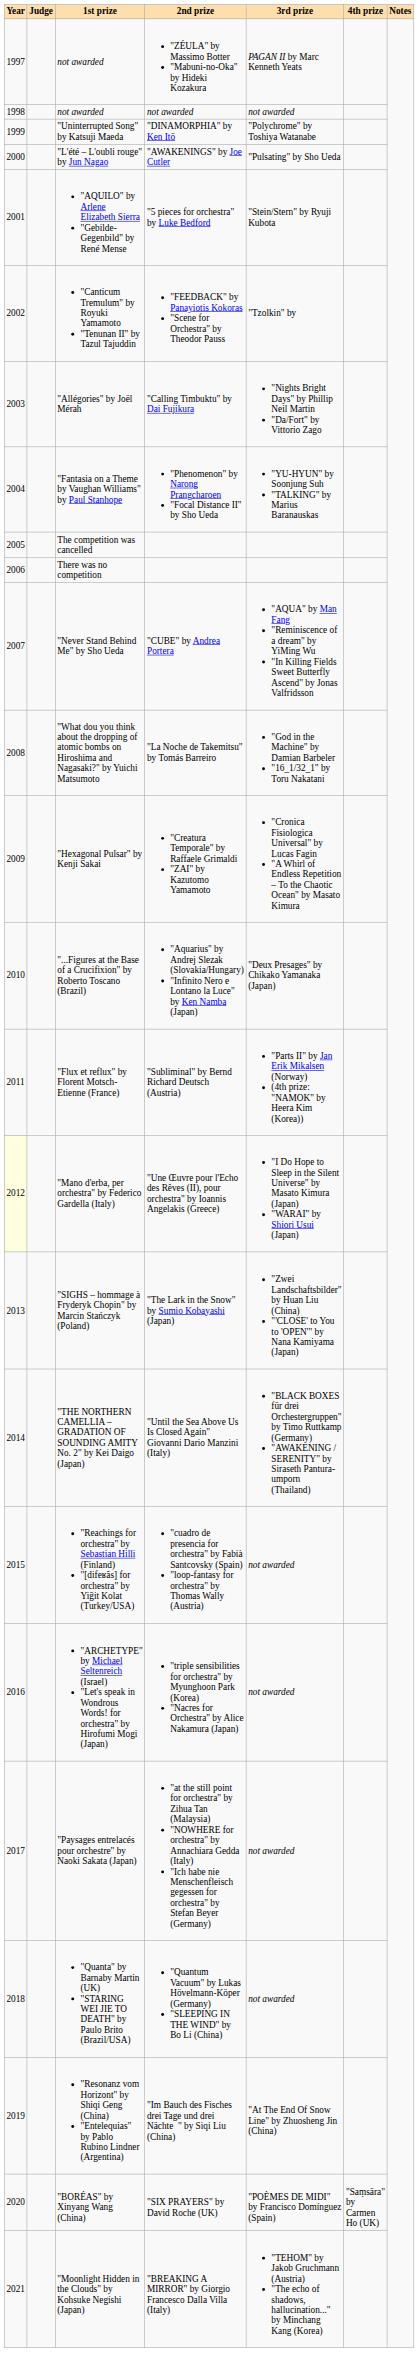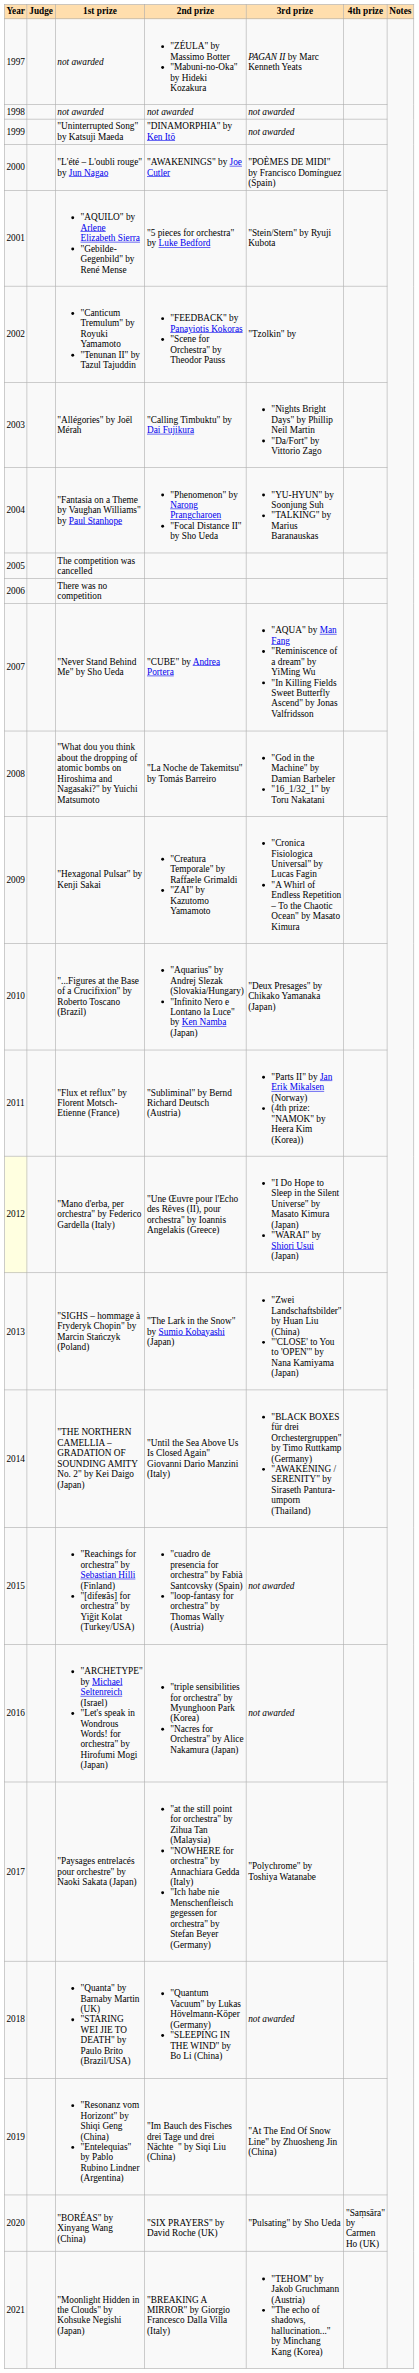"Uninterrupted Song" by Katsuji Maeda | 3rd prize: "Polychrome" by Toshiya Watanabe -> not awarded
"L'été – L'oubli rouge" by Jun Nagao | 3rd prize: "Pulsating" by Sho Ueda -> "POÈMES DE MIDI" by Francisco Domínguez (Spain)
"Paysages entrelacés pour orchestre" by Naoki Sakata (Japan) | 3rd prize: not awarded -> "Polychrome" by Toshiya Watanabe
"BORÉAS" by Xinyang Wang (China) | 3rd prize: "POÈMES DE MIDI" by Francisco Domínguez (Spain) -> "Pulsating" by Sho Ueda
